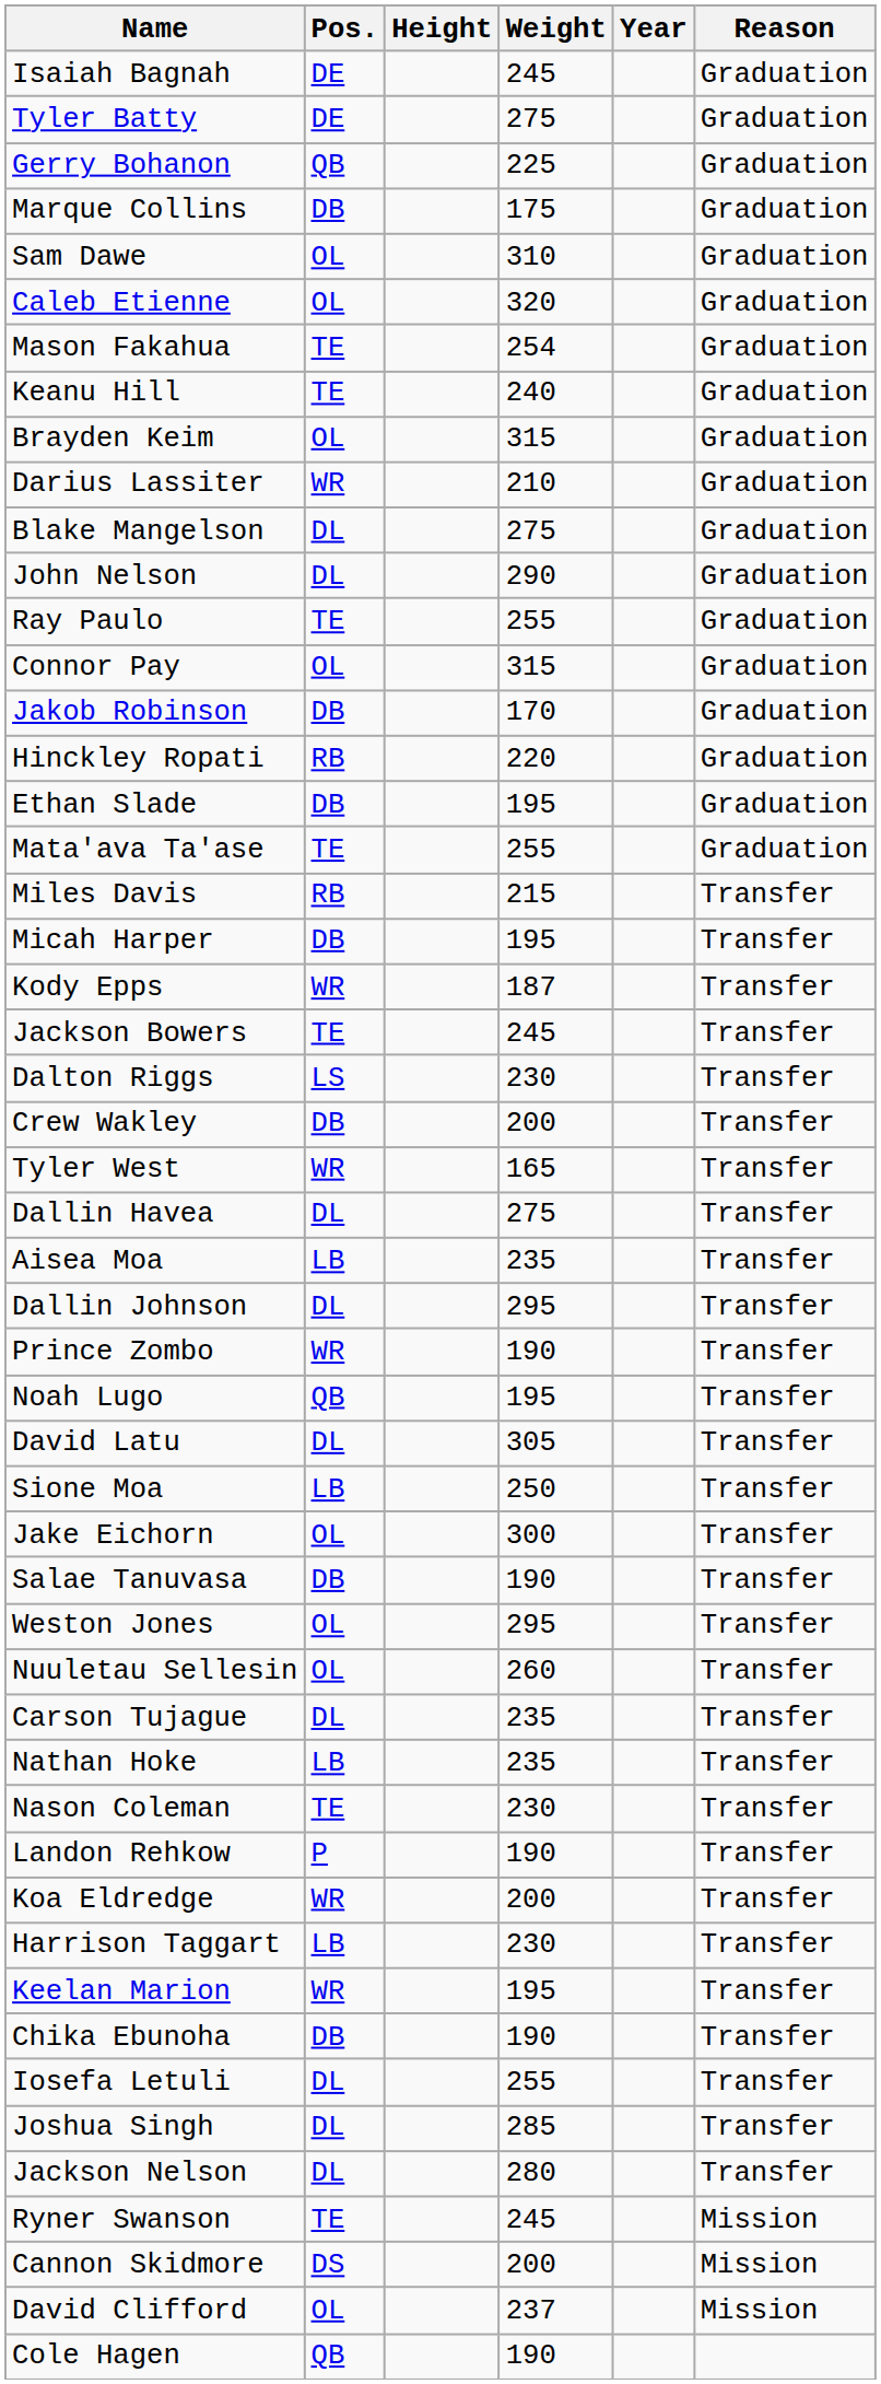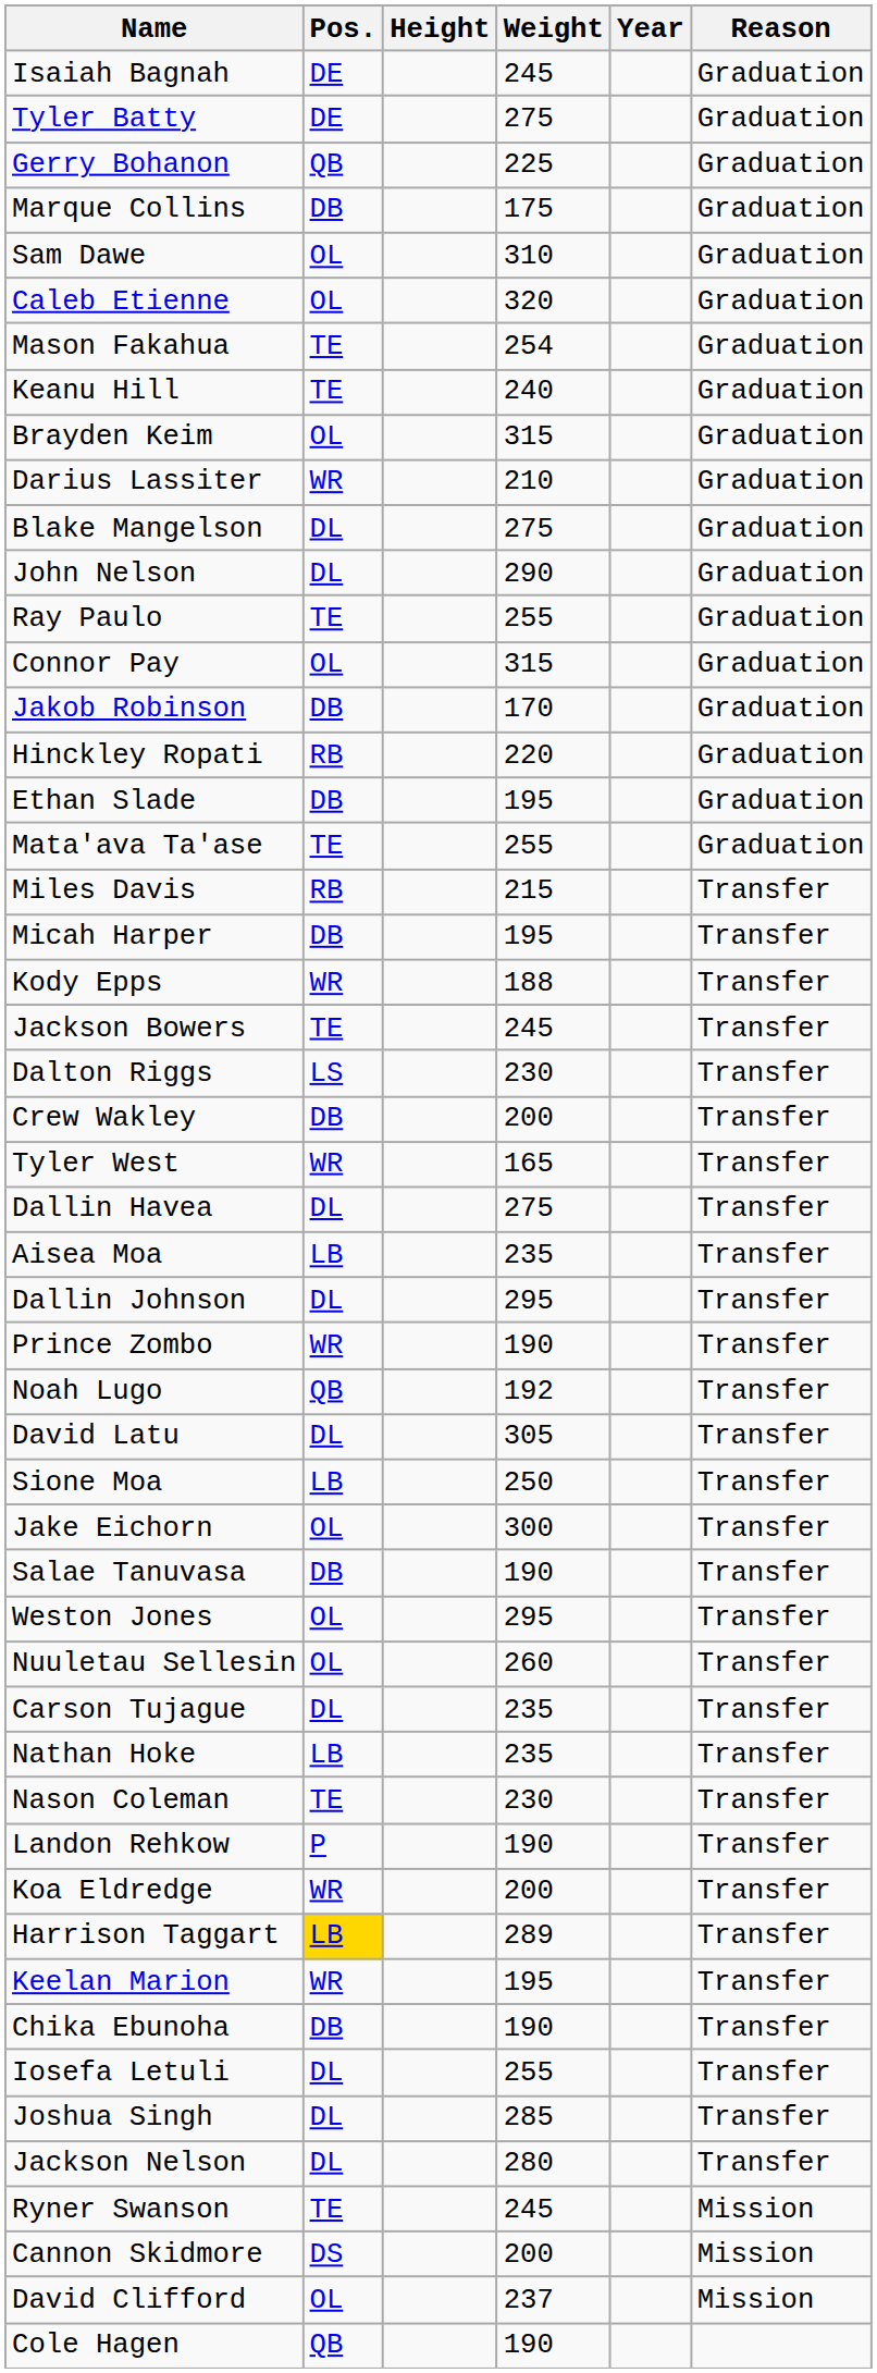Kody Epps | Weight: 187 -> 188
Noah Lugo | Weight: 195 -> 192
Harrison Taggart | Pos.: no background -> gold background
Harrison Taggart | Weight: 230 -> 289
